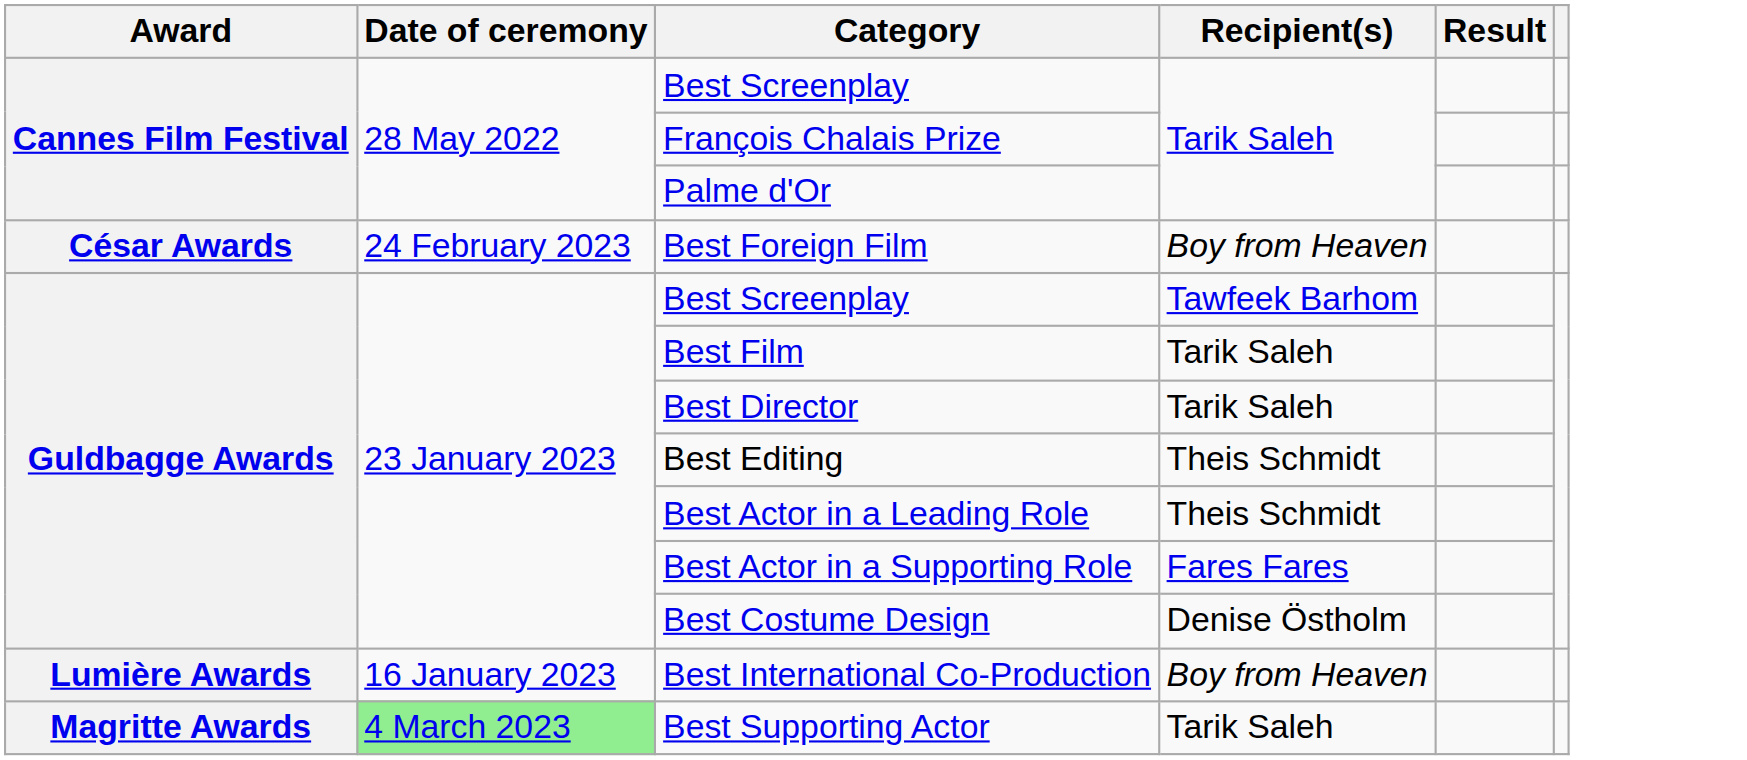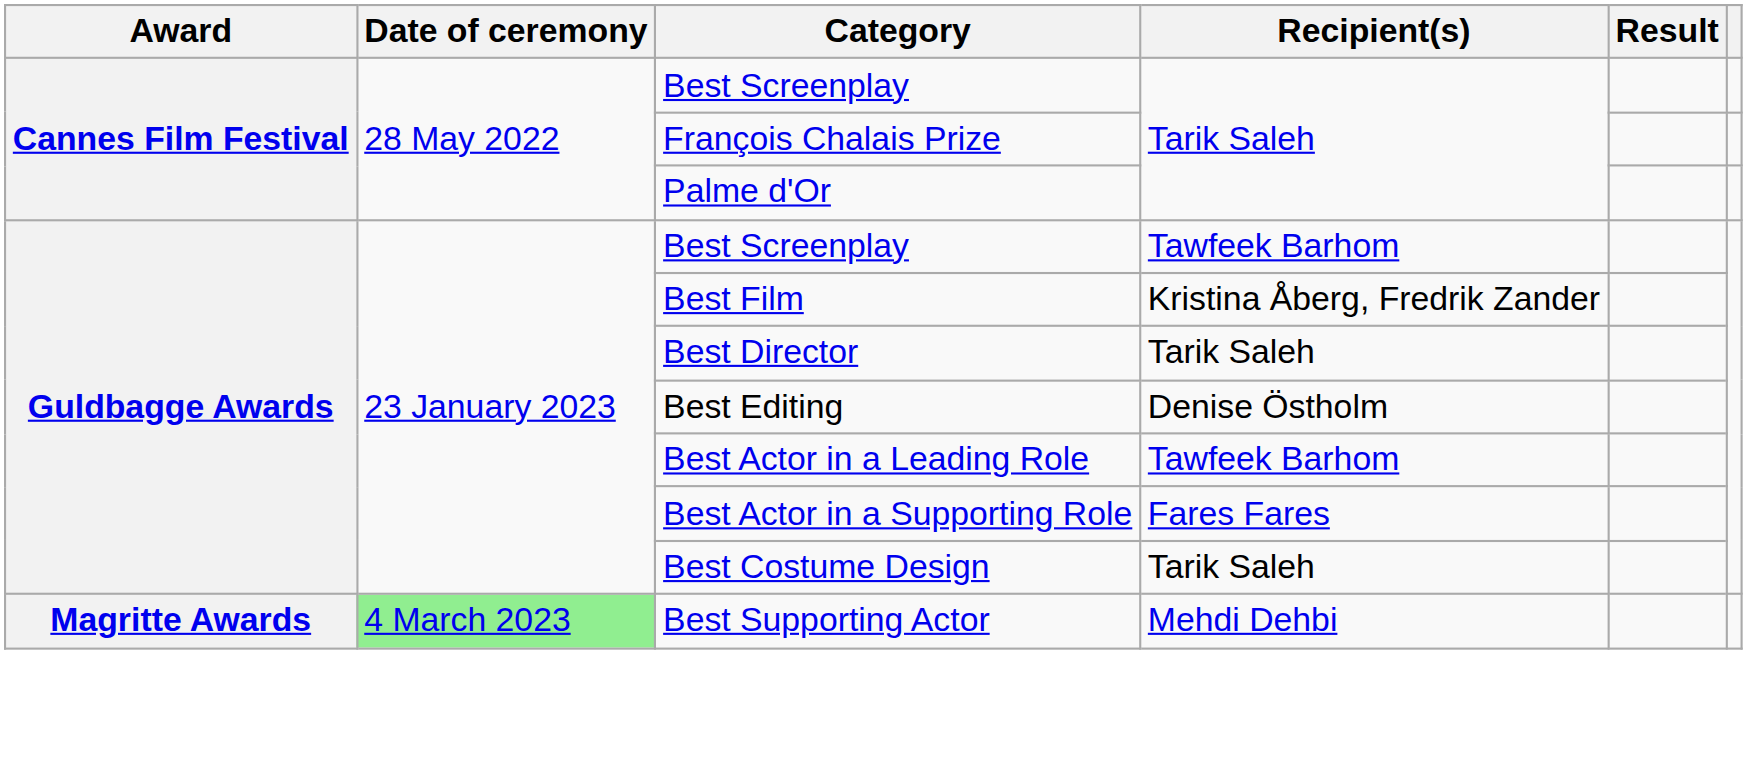- row: César Awards | 24 February 2023 | Best Foreign Film | Boy from Heaven
Best Film | Recipient(s): Tarik Saleh -> Kristina Åberg, Fredrik Zander
Best Editing | Recipient(s): Theis Schmidt -> Denise Östholm
Best Actor in a Leading Role | Recipient(s): Theis Schmidt -> Tawfeek Barhom
Best Costume Design | Recipient(s): Denise Östholm -> Tarik Saleh
- row: Lumière Awards | 16 January 2023 | Best International Co-Production | Boy from Heaven
Best Supporting Actor | Recipient(s): Tarik Saleh -> Mehdi Dehbi
